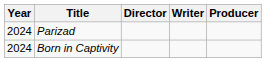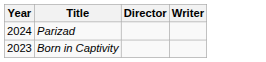- column: Producer
Born in Captivity | Year: 2024 -> 2023
